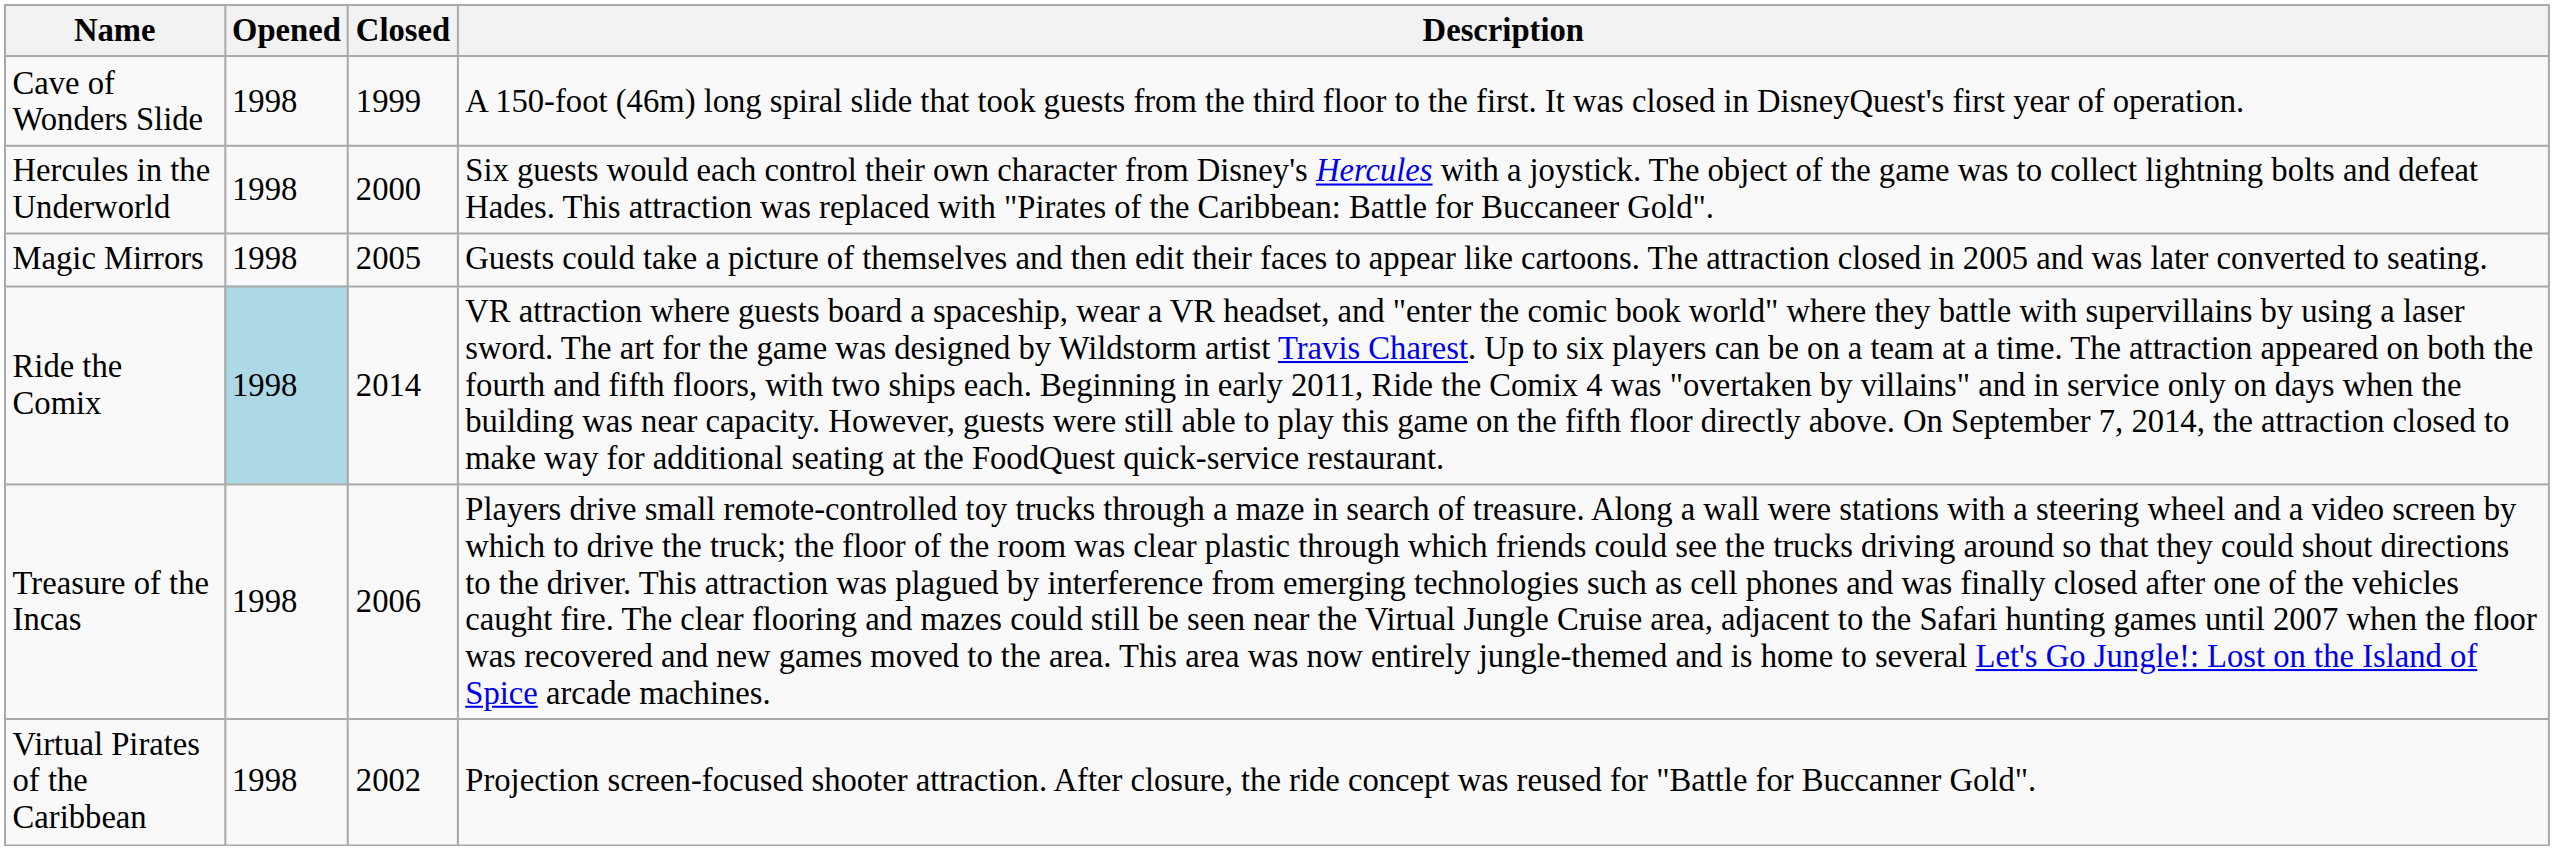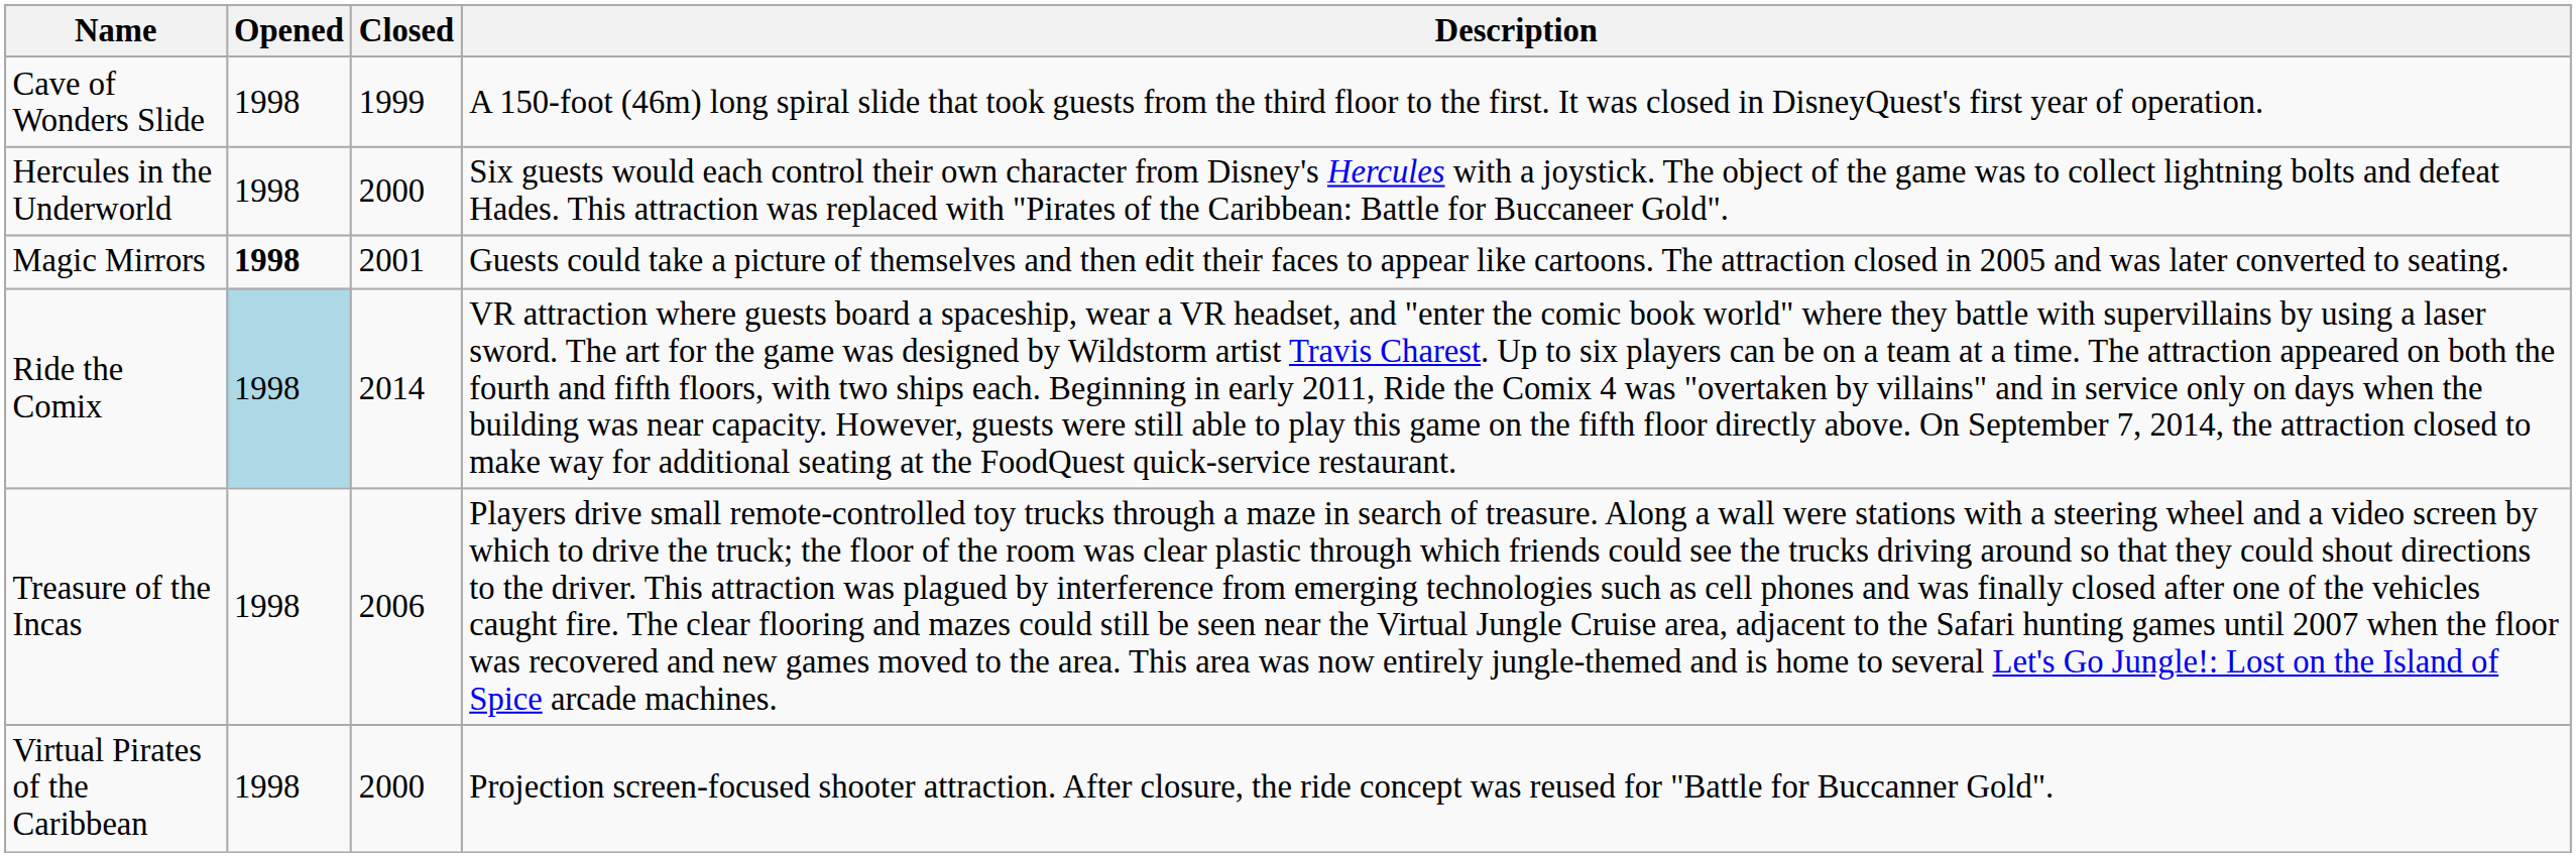Magic Mirrors | Opened: normal -> bold
Magic Mirrors | Closed: 2005 -> 2001
Virtual Pirates of the Caribbean | Closed: 2002 -> 2000
